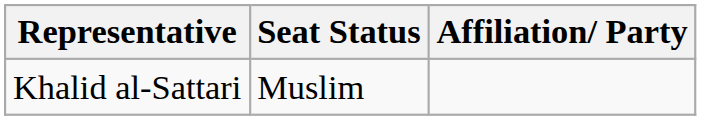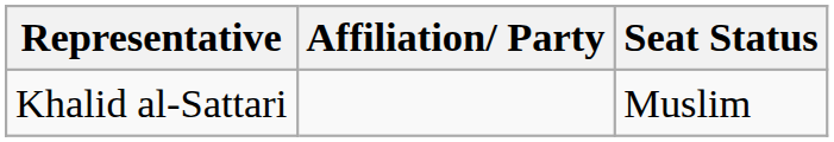columns swapped: Affiliation/ Party <-> Seat Status
